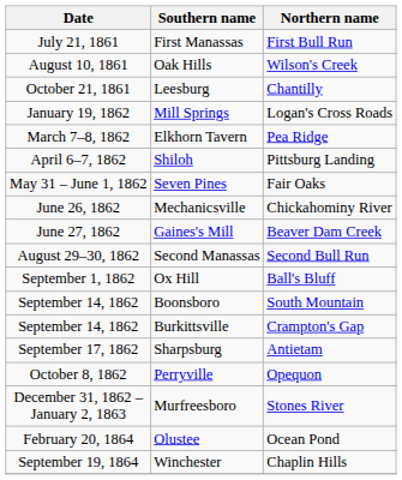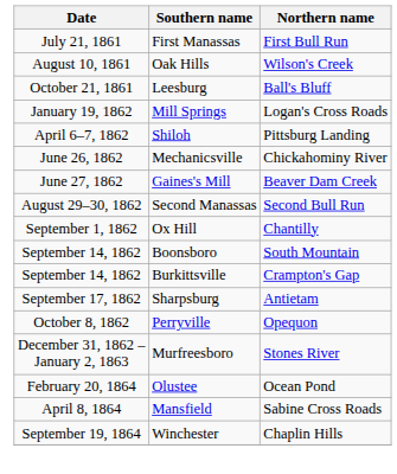Leesburg | Northern name: Chantilly -> Ball's Bluff
- row: March 7–8, 1862 | Elkhorn Tavern | Pea Ridge
- row: May 31 – June 1, 1862 | Seven Pines | Fair Oaks
Ox Hill | Northern name: Ball's Bluff -> Chantilly
+ row: April 8, 1864 | Mansfield | Sabine Cross Roads
